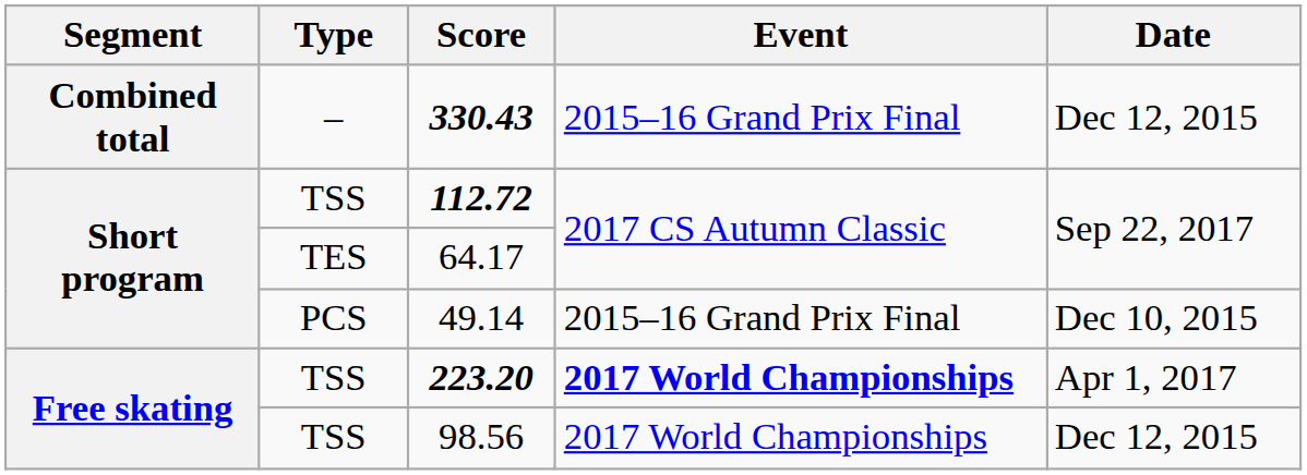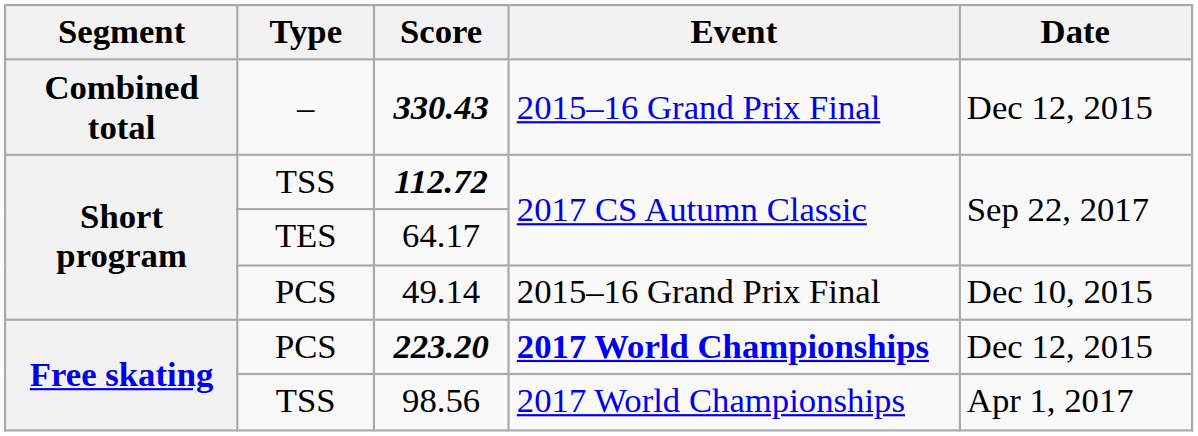223.20 | Type: TSS -> PCS
223.20 | Date: Apr 1, 2017 -> Dec 12, 2015
98.56 | Date: Dec 12, 2015 -> Apr 1, 2017
